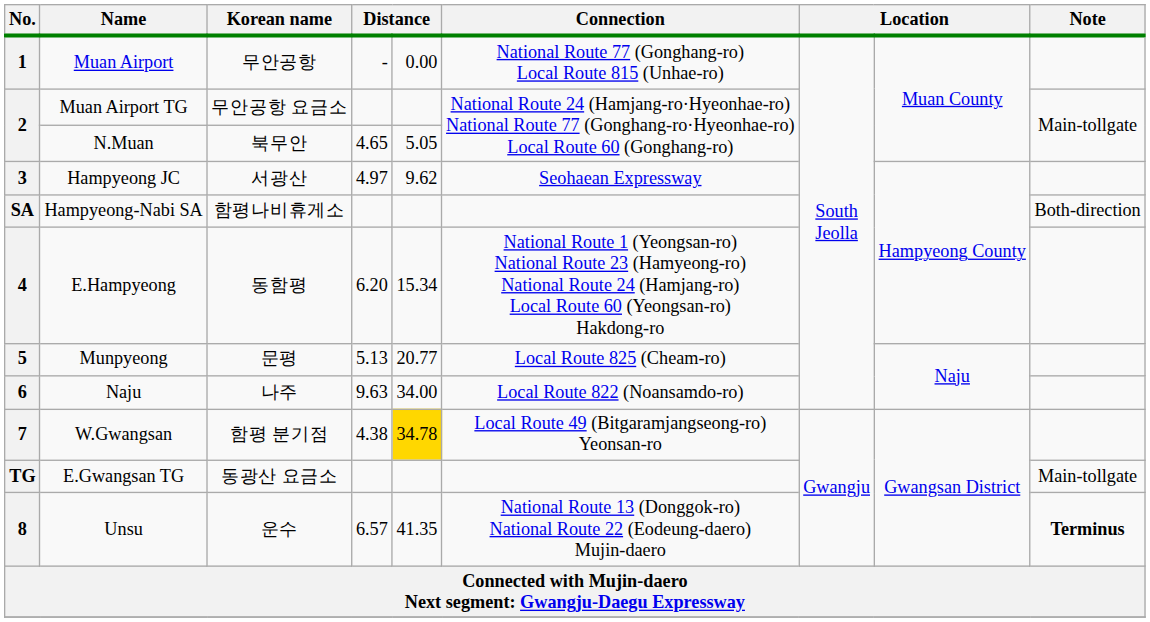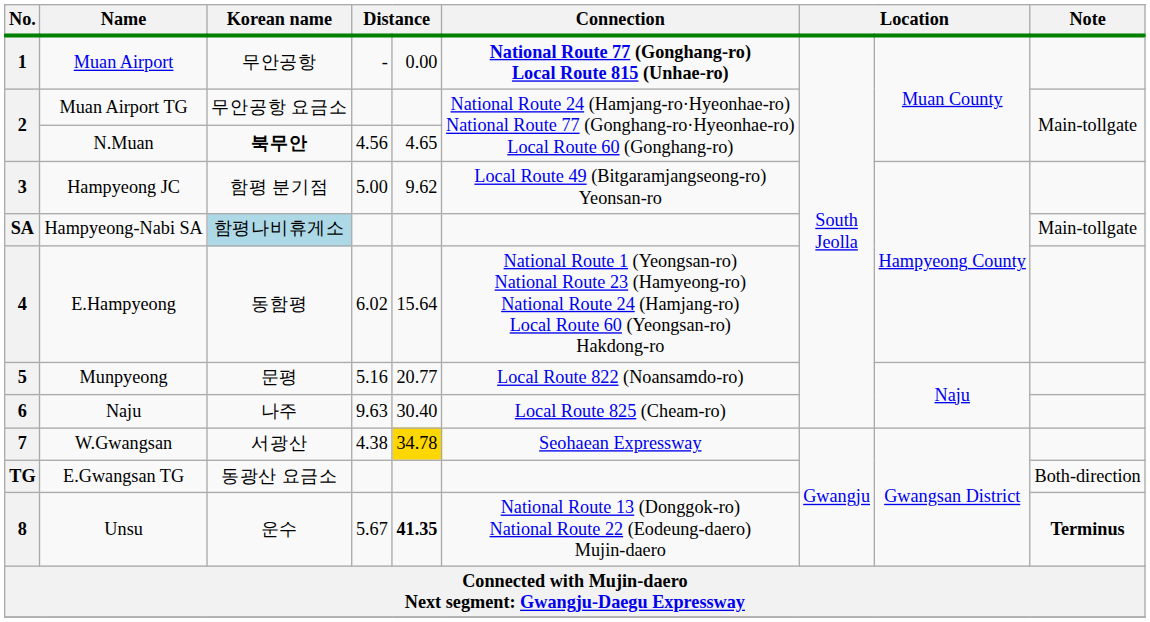1 | Connection: normal -> bold
2 / N.Muan | Korean name: normal -> bold
2 / N.Muan | column 4: 4.65 -> 4.56
2 / N.Muan | column 5: 5.05 -> 4.65
3 | Korean name: 서광산 -> 함평 분기점
3 | column 4: 4.97 -> 5.00
3 | Connection: Seohaean Expressway -> Local Route 49 (Bitgaramjangseong-ro) Yeonsan-ro
SA | Korean name: no background -> lightblue background
SA | Note: Both-direction -> Main-tollgate
4 | column 4: 6.20 -> 6.02
4 | column 5: 15.34 -> 15.64
5 | column 4: 5.13 -> 5.16
5 | Connection: Local Route 825 (Cheam-ro) -> Local Route 822 (Noansamdo-ro)
6 | column 5: 34.00 -> 30.40
6 | Connection: Local Route 822 (Noansamdo-ro) -> Local Route 825 (Cheam-ro)
7 | Korean name: 함평 분기점 -> 서광산
7 | Connection: Local Route 49 (Bitgaramjangseong-ro) Yeonsan-ro -> Seohaean Expressway
TG | Note: Main-tollgate -> Both-direction
8 | column 4: 6.57 -> 5.67
8 | column 5: normal -> bold
